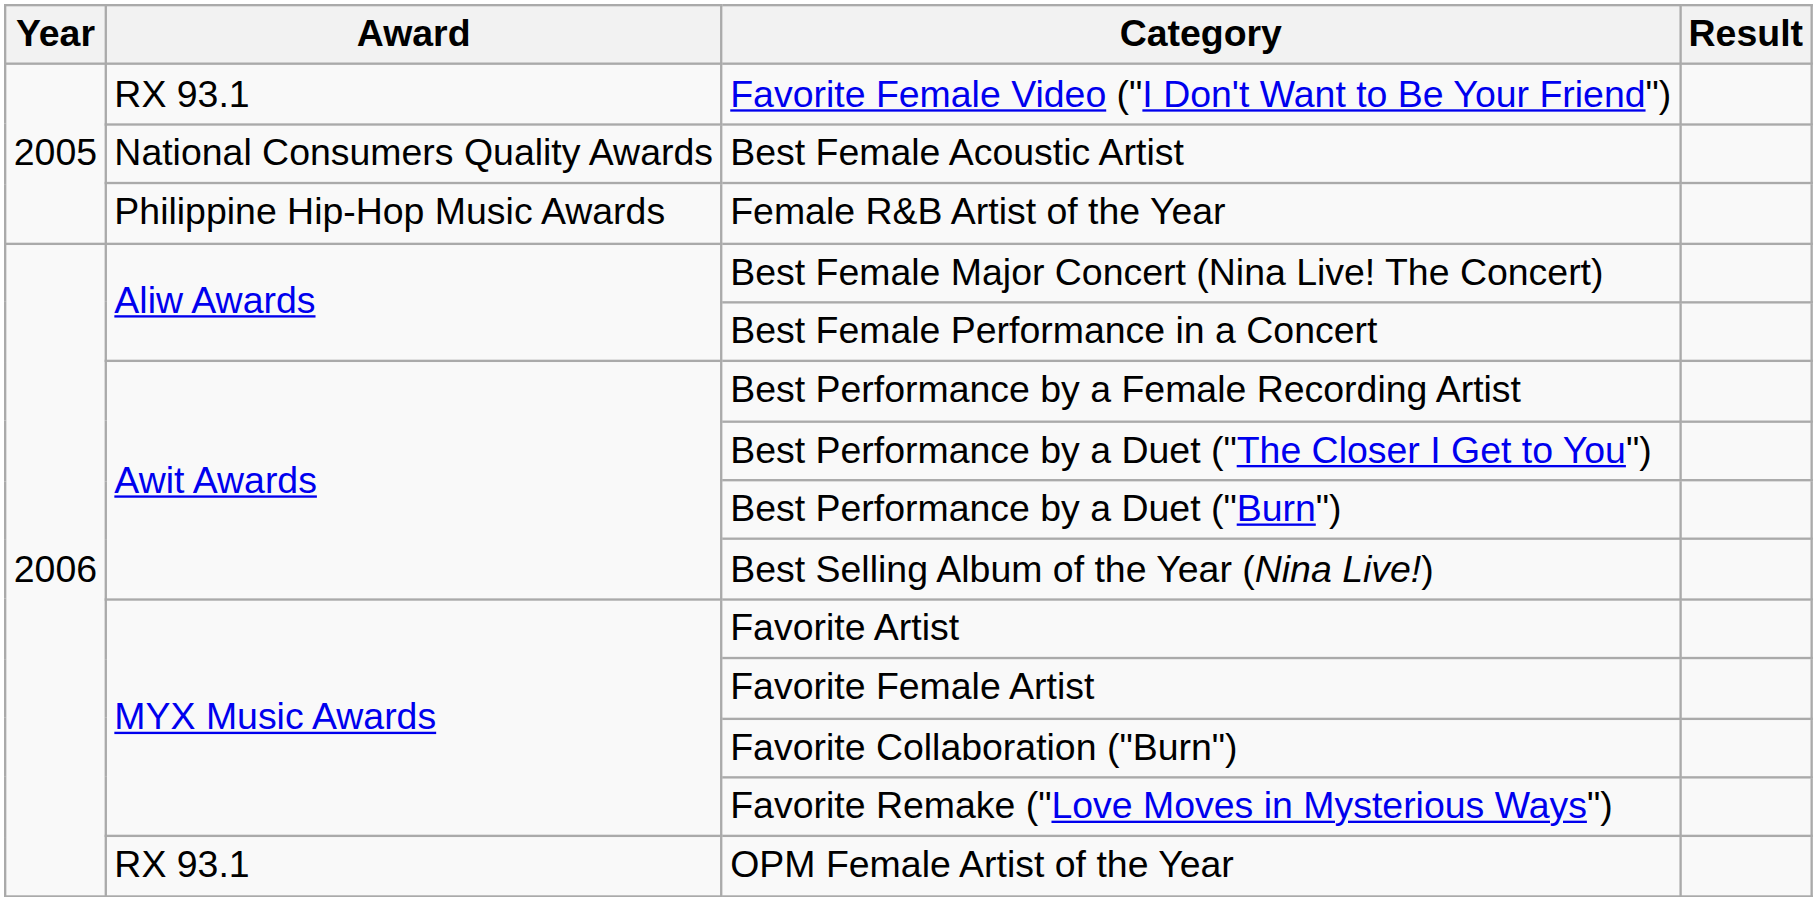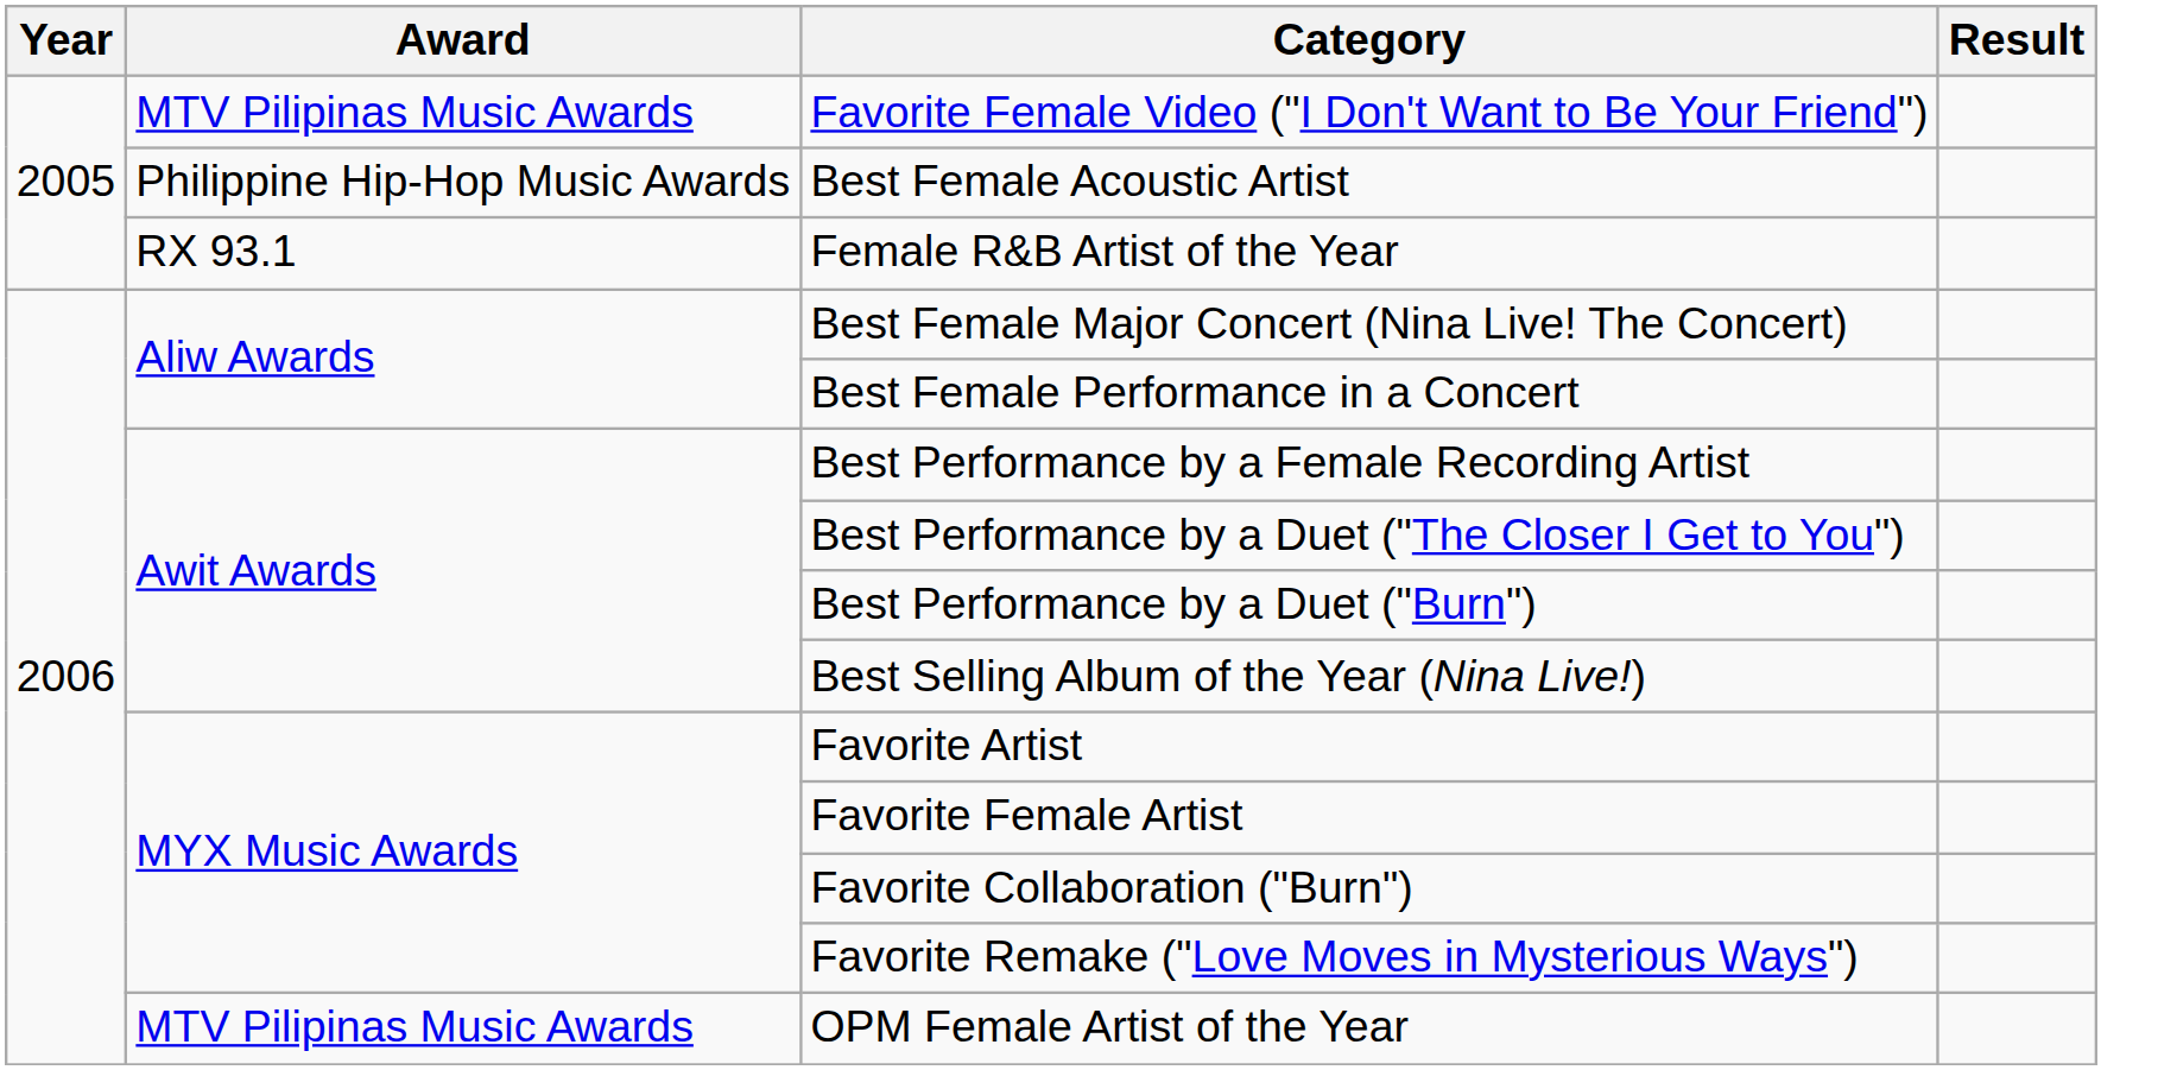Favorite Female Video ("I Don't Want to Be Your Friend") | Award: RX 93.1 -> MTV Pilipinas Music Awards
Best Female Acoustic Artist | Award: National Consumers Quality Awards -> Philippine Hip-Hop Music Awards
Female R&B Artist of the Year | Award: Philippine Hip-Hop Music Awards -> RX 93.1
OPM Female Artist of the Year | Award: RX 93.1 -> MTV Pilipinas Music Awards
